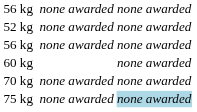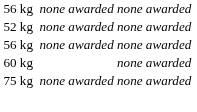- row: 70 kg | none awarded | none awarded
75 kg | column 4: lightblue background -> no background
